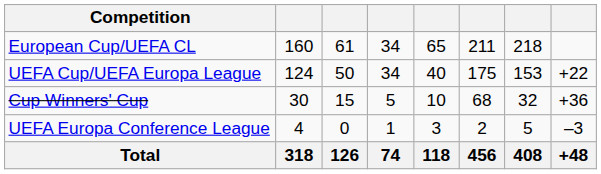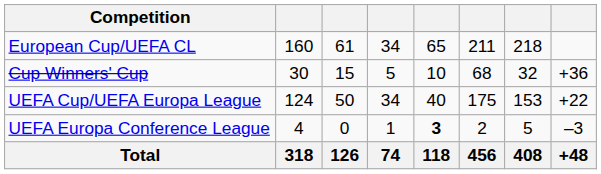rows swapped: Cup Winners' Cup <-> UEFA Cup/UEFA Europa League
UEFA Europa Conference League | column 5: normal -> bold
